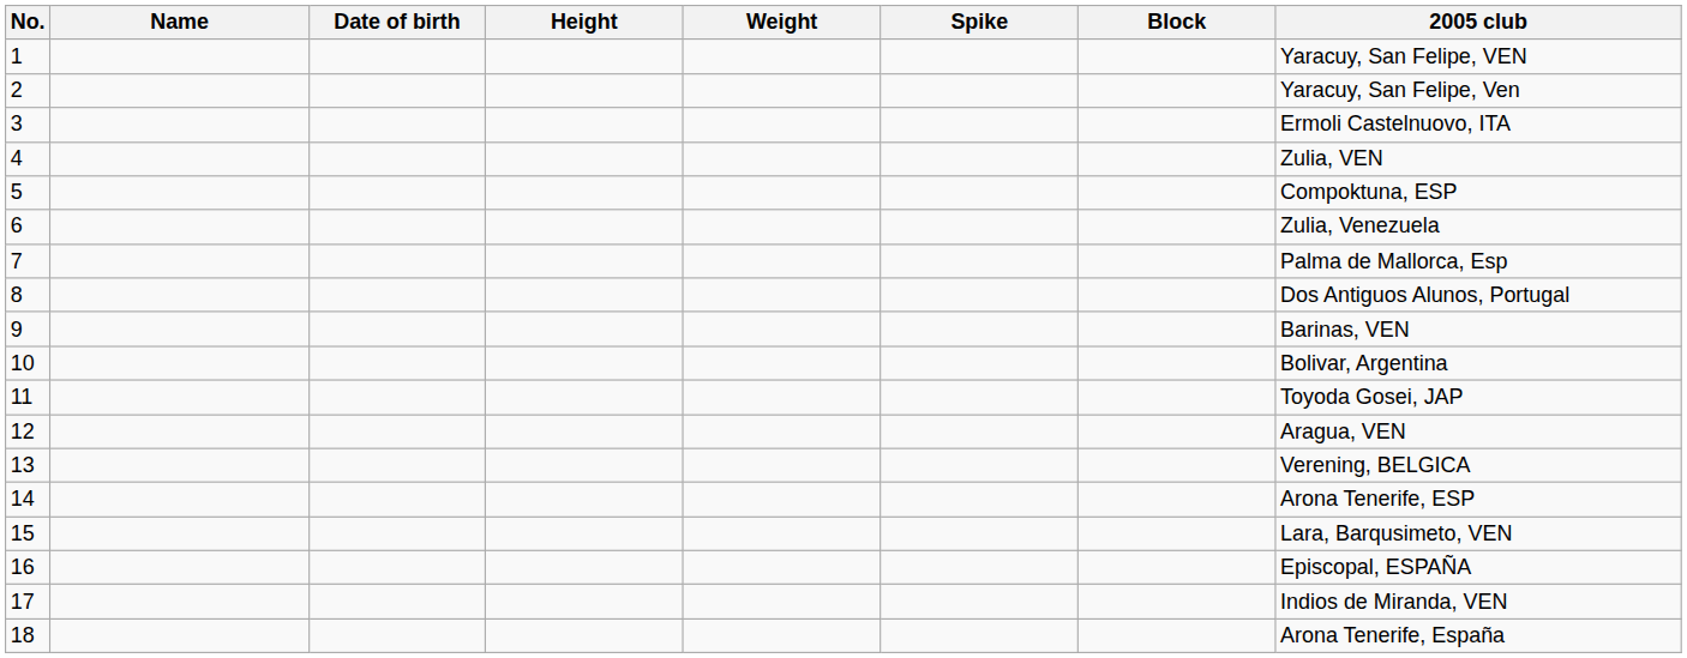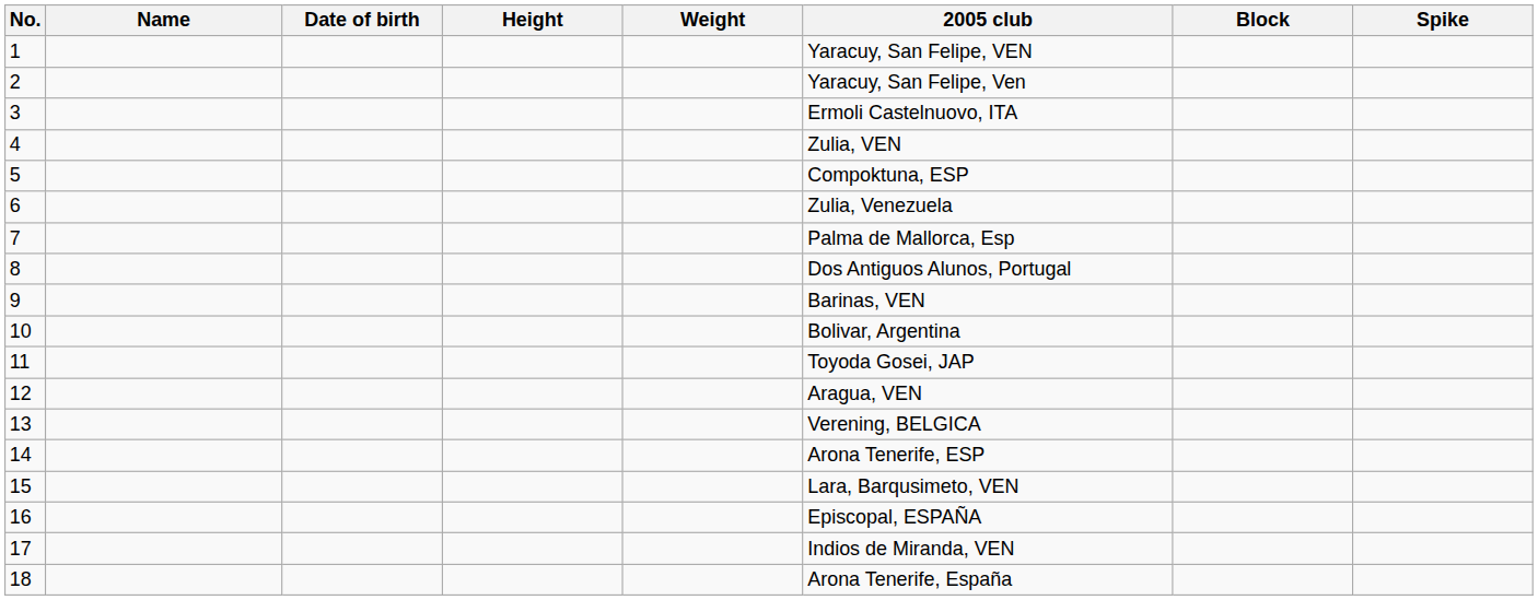columns swapped: Spike <-> 2005 club
